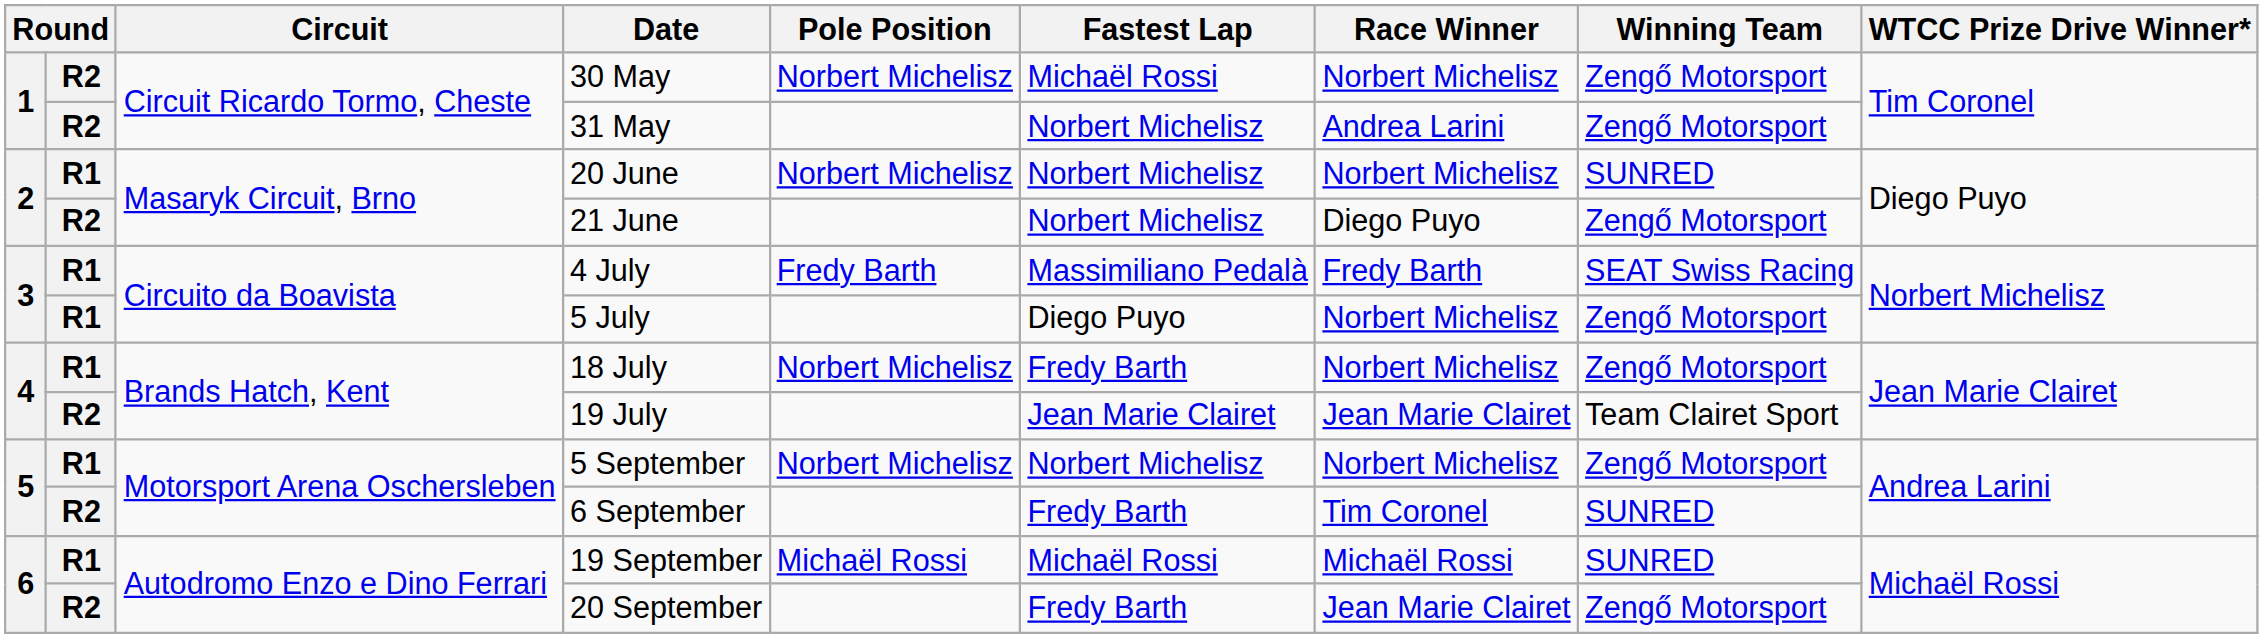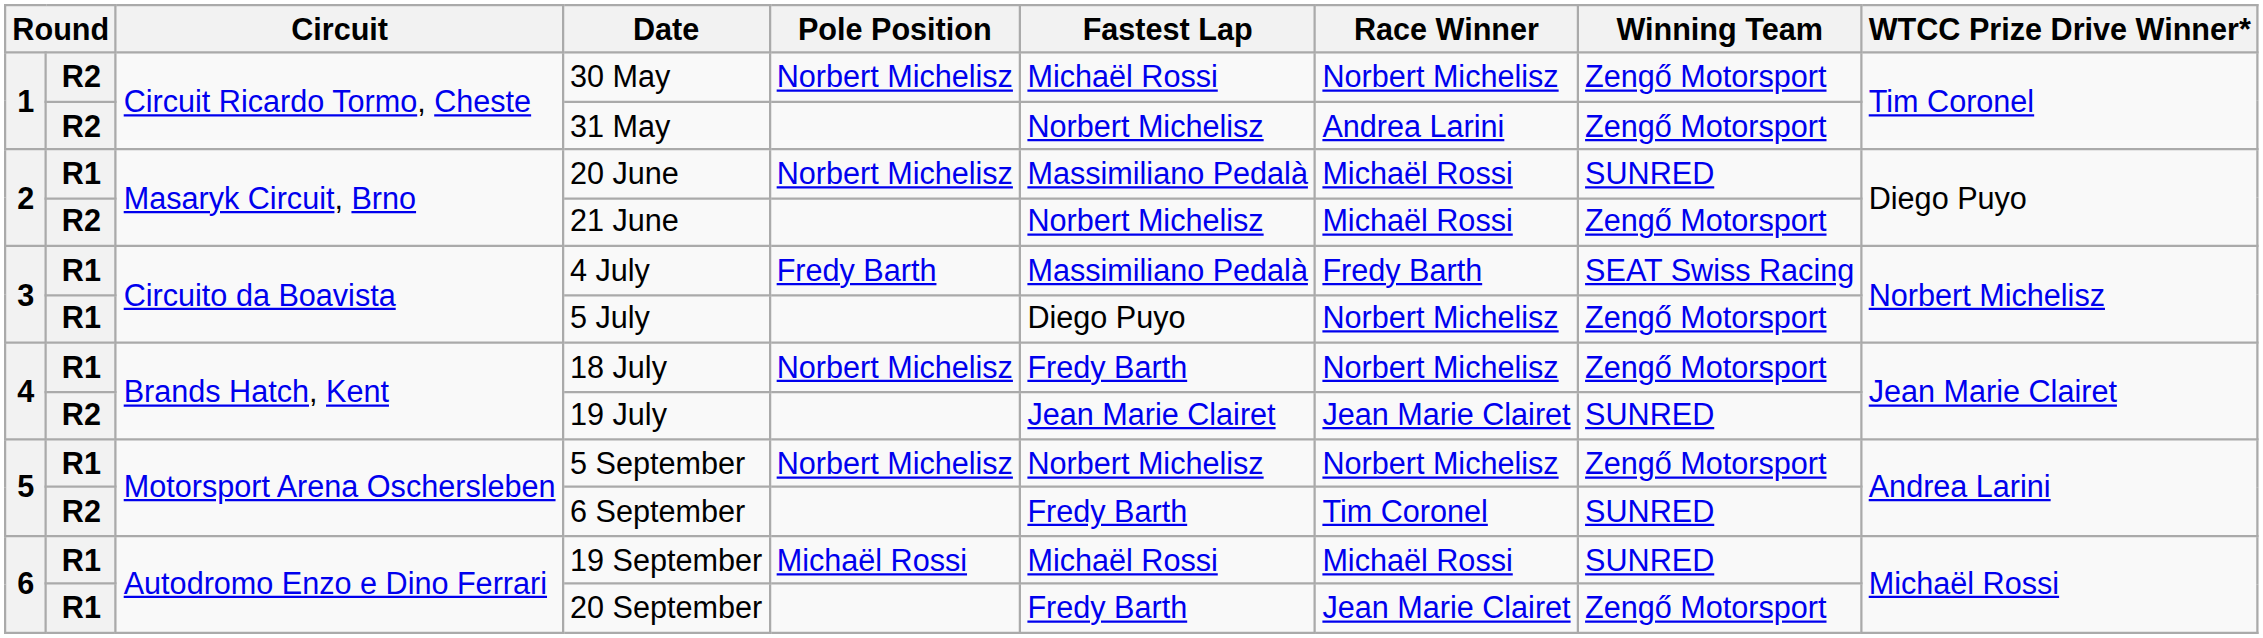20 June | Fastest Lap: Norbert Michelisz -> Massimiliano Pedalà
20 June | Race Winner: Norbert Michelisz -> Michaël Rossi
21 June | Race Winner: Diego Puyo -> Michaël Rossi
19 July | Winning Team: Team Clairet Sport -> SUNRED
20 September | column 2: R2 -> R1
